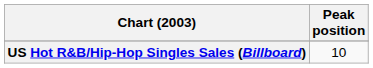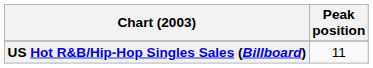US Hot R&B/Hip-Hop Singles Sales (Billboard) | Peak position: 10 -> 11
